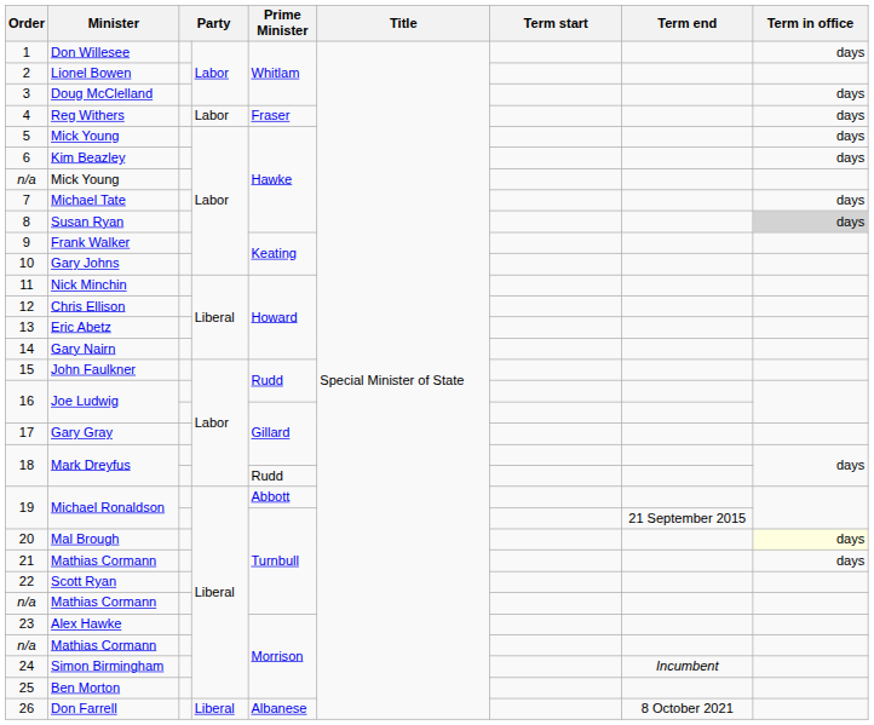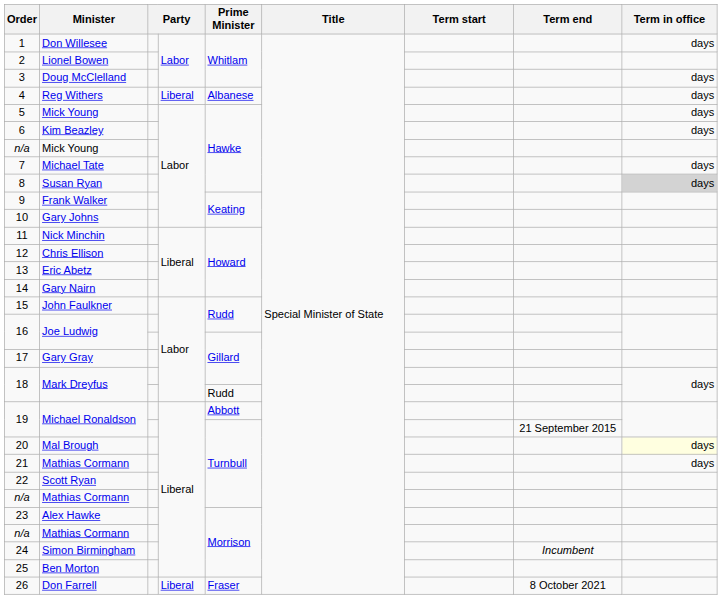4 | column 4: Labor -> Liberal
4 | Prime Minister: Fraser -> Albanese
26 | Prime Minister: Albanese -> Fraser
